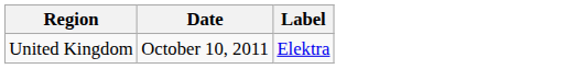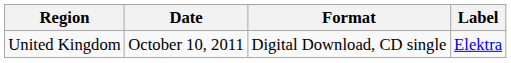+ column: Format | Digital Download, CD single
